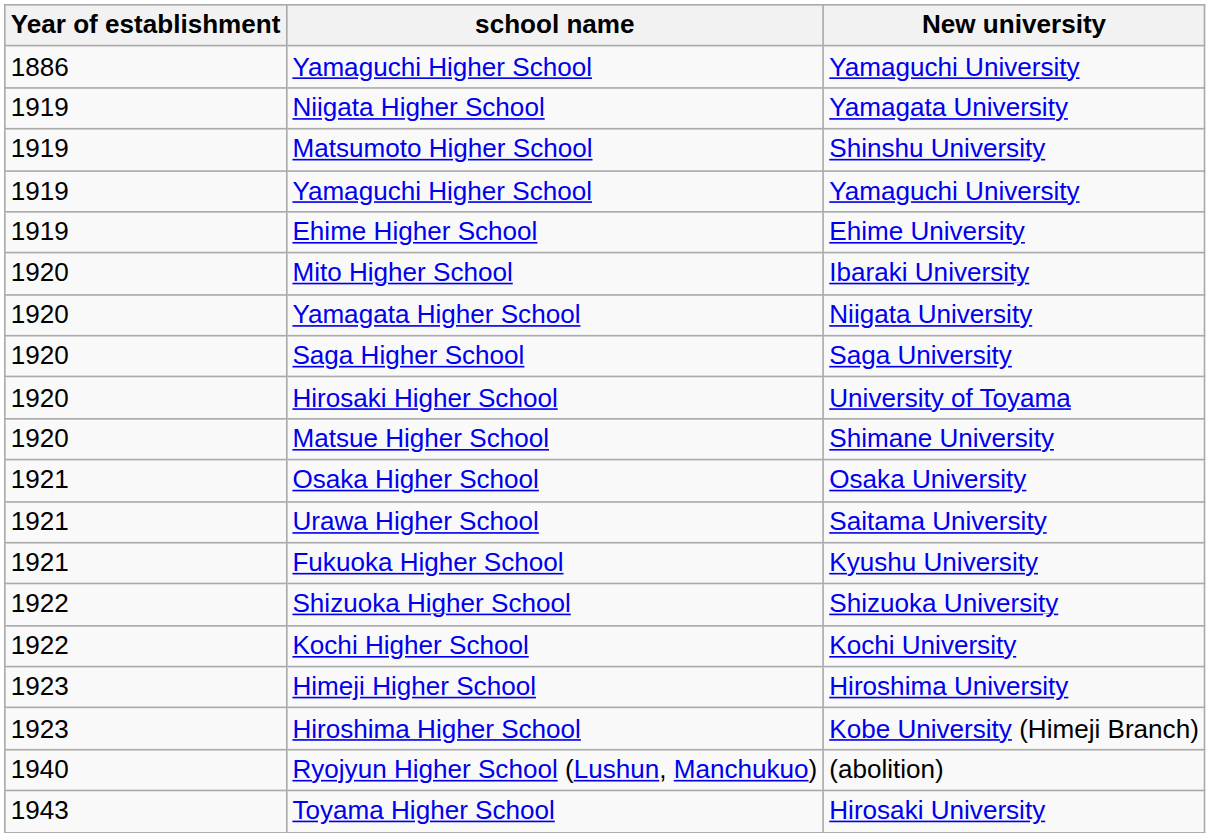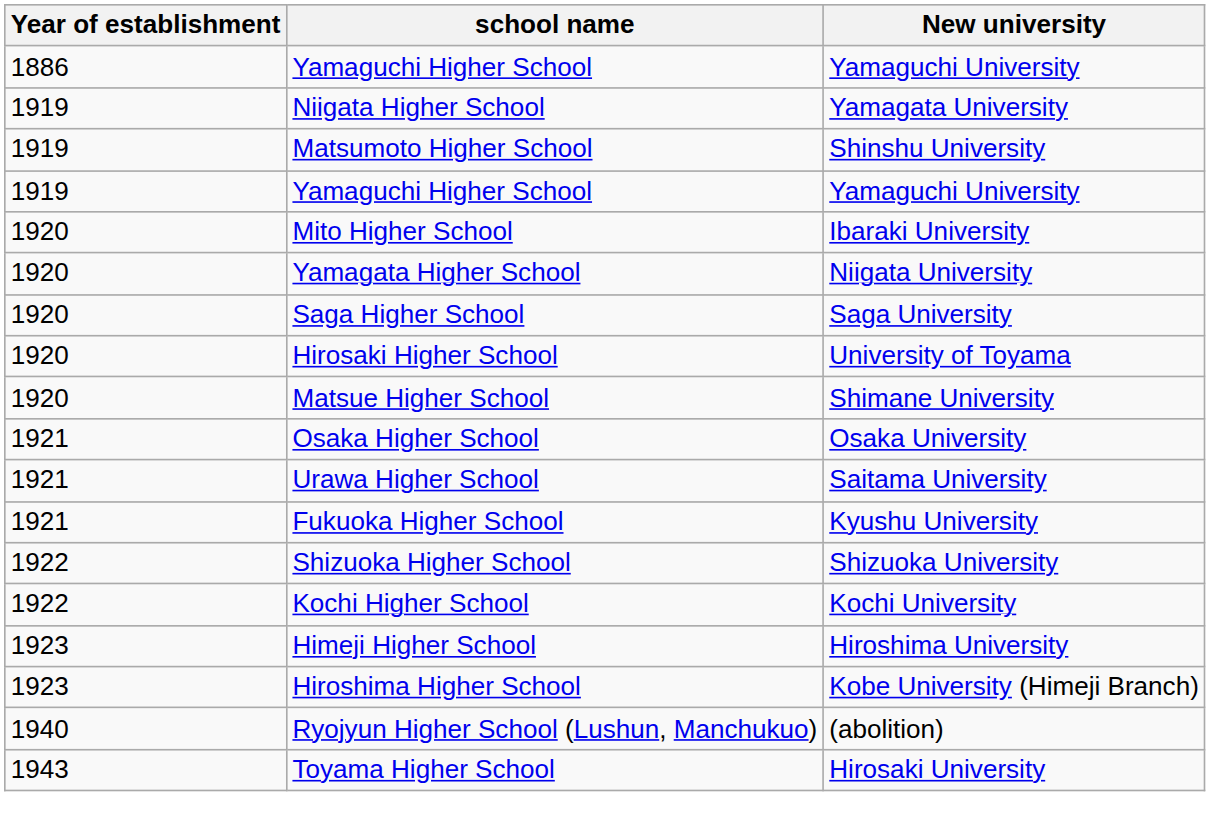- row: 1919 | Ehime Higher School | Ehime University
